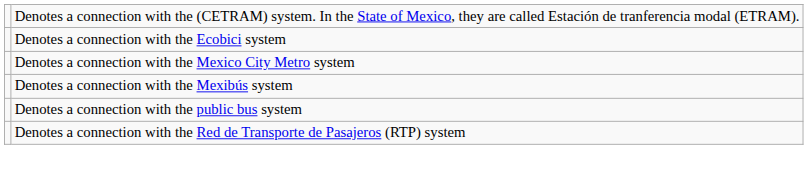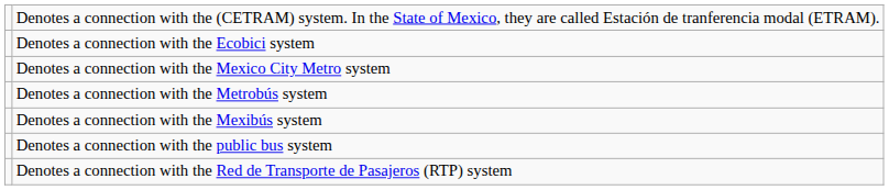+ row: Denotes a connection with the Metrobús system
